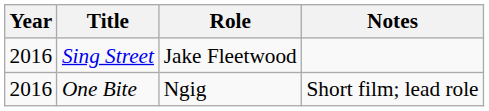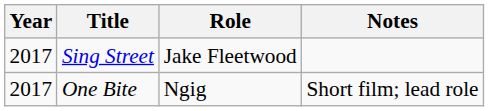Sing Street | Year: 2016 -> 2017
One Bite | Year: 2016 -> 2017
